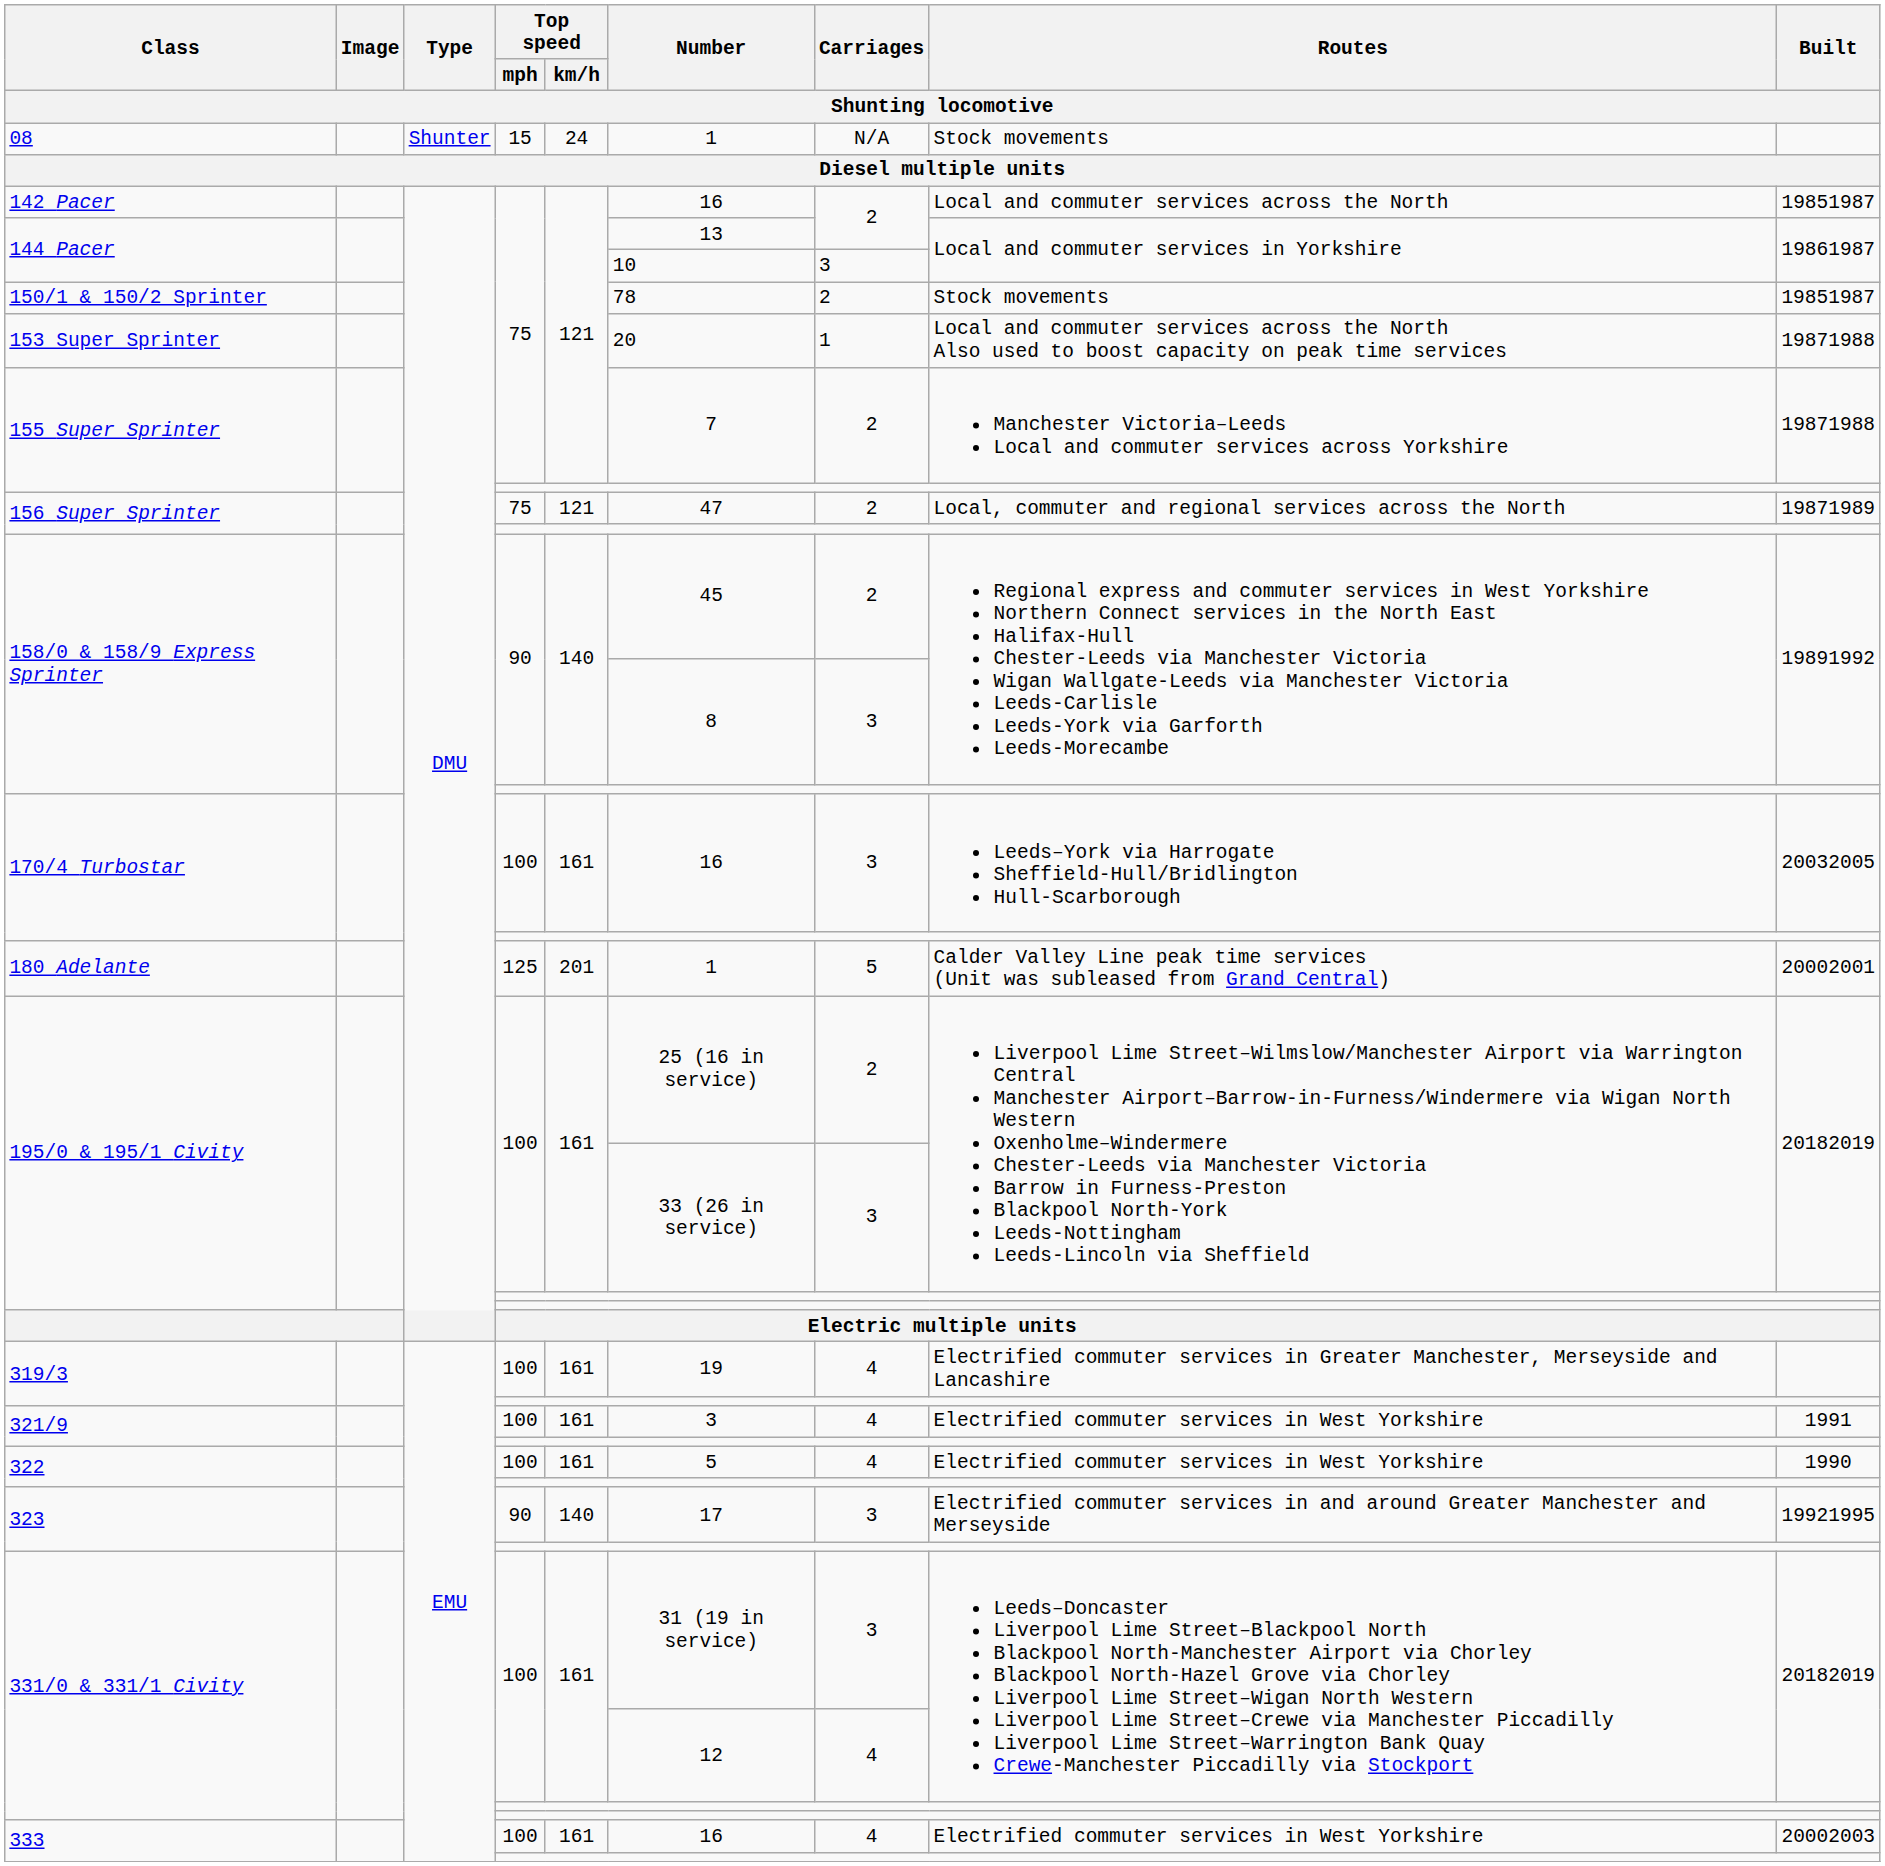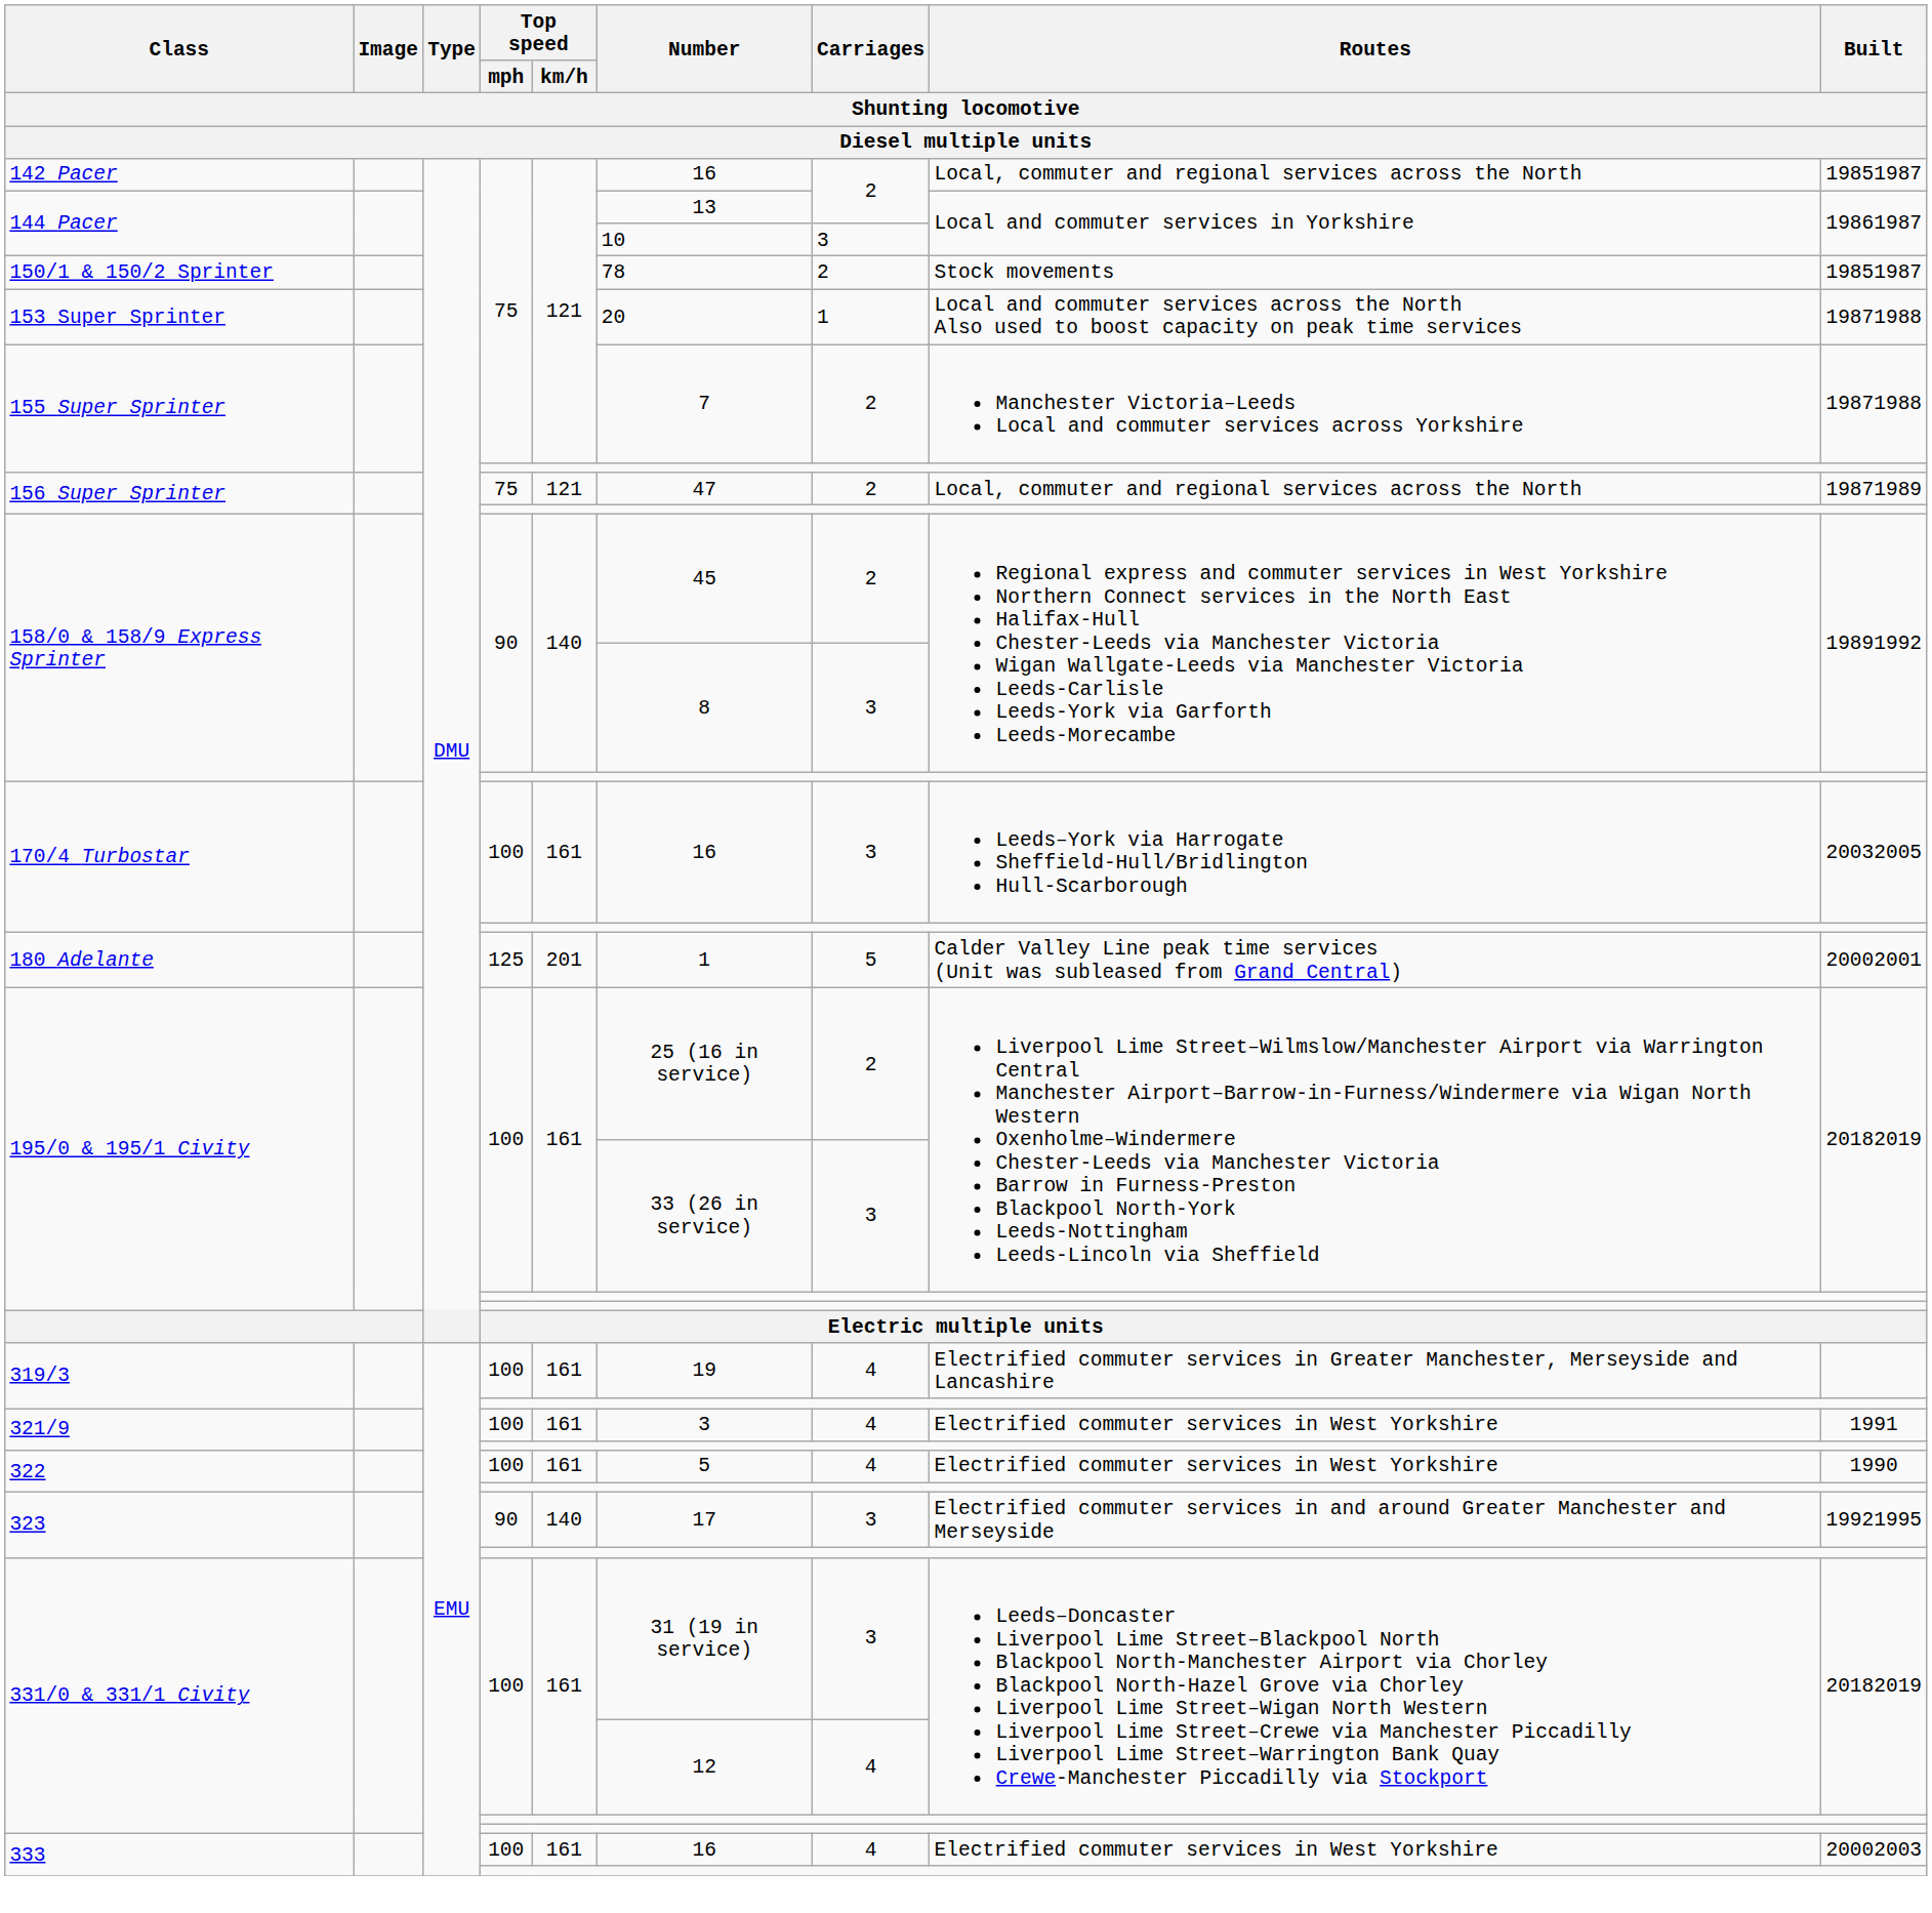- row: 08 | Shunter | 15 | 24 | 1 | N/A | Stock movements
142 Pacer | Routes: Local and commuter services across the North -> Local, commuter and regional services across the North
